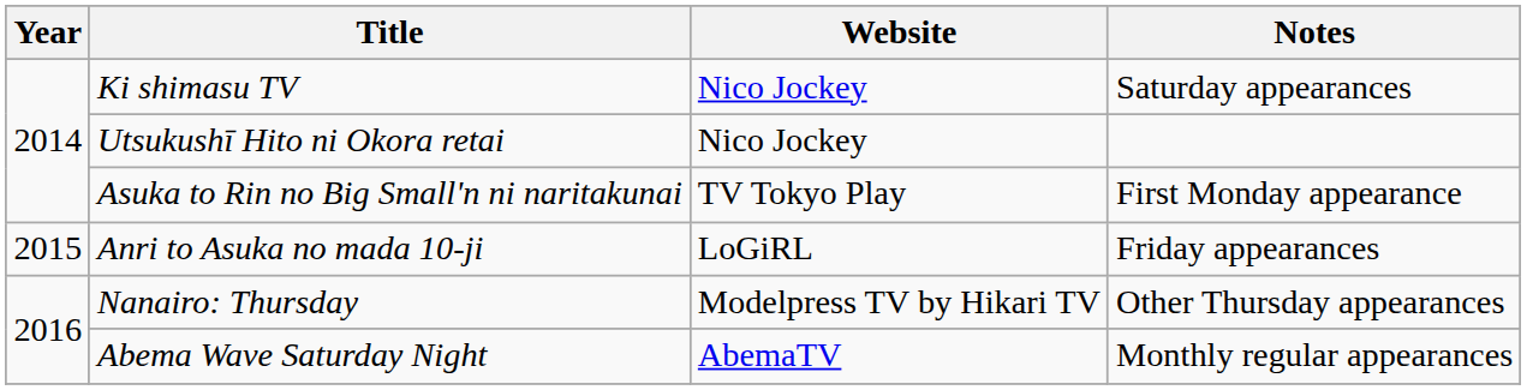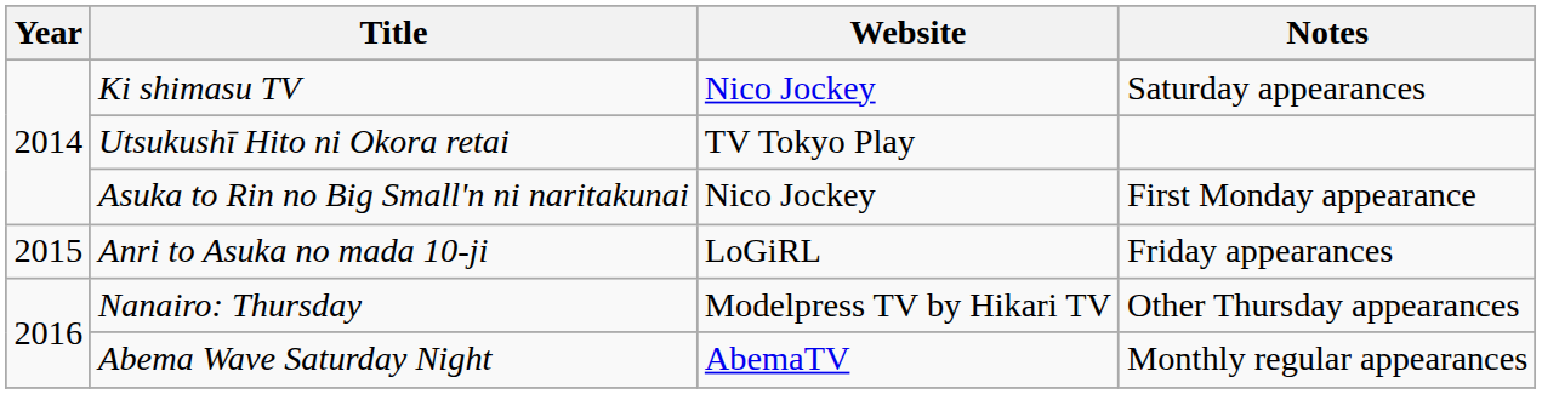Utsukushī Hito ni Okora retai | Website: Nico Jockey -> TV Tokyo Play
Asuka to Rin no Big Small'n ni naritakunai | Website: TV Tokyo Play -> Nico Jockey
